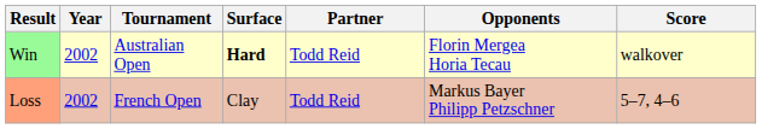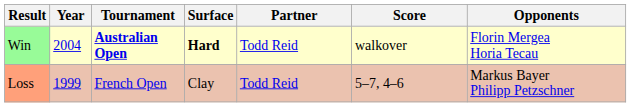columns swapped: Opponents <-> Score
Win | Year: 2002 -> 2004
Win | Tournament: normal -> bold
Loss | Year: 2002 -> 1999
